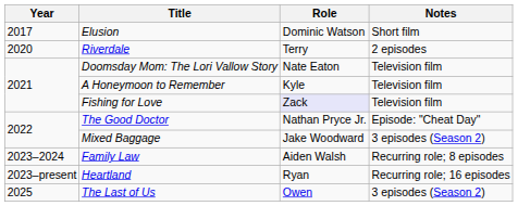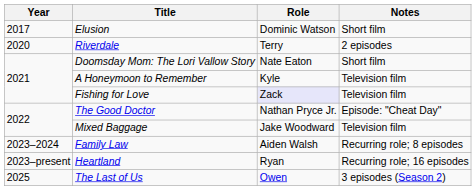Doomsday Mom: The Lori Vallow Story | Notes: Television film -> Short film
Mixed Baggage | Notes: 3 episodes (Season 2) -> Television film
